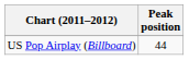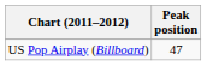US Pop Airplay (Billboard) | Peak position: 44 -> 47
